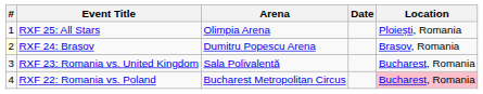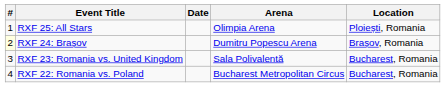columns swapped: Date <-> Arena
RXF 22: Romania vs. Poland | Location: pink background -> no background
